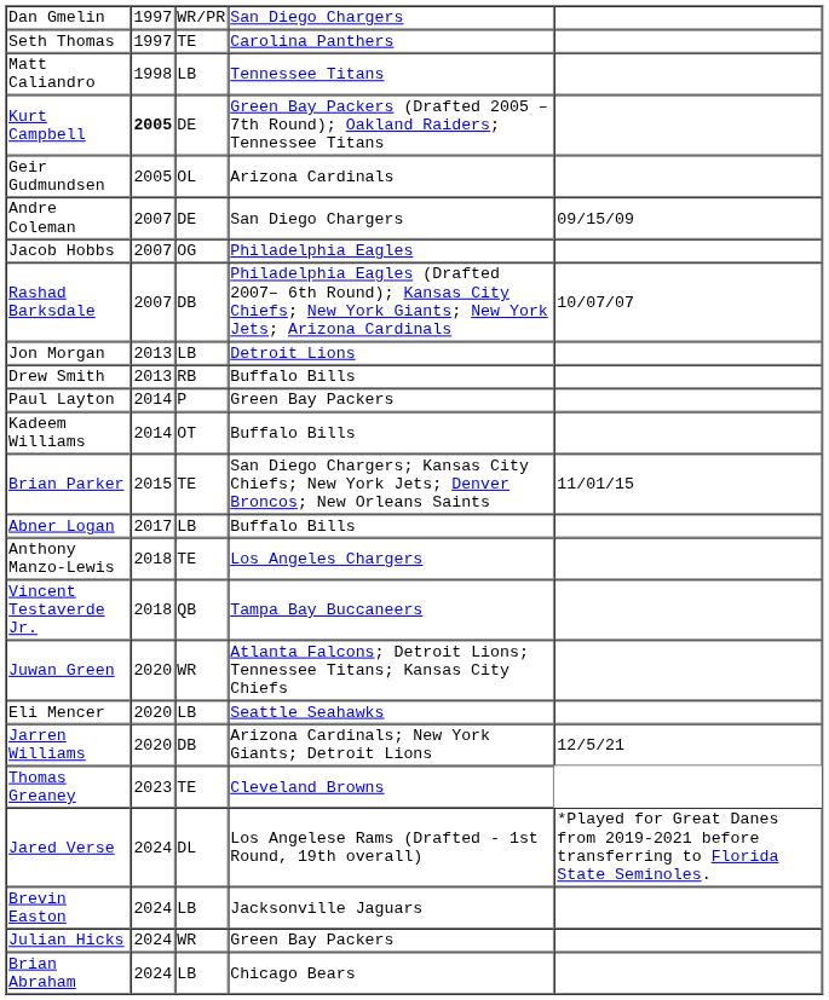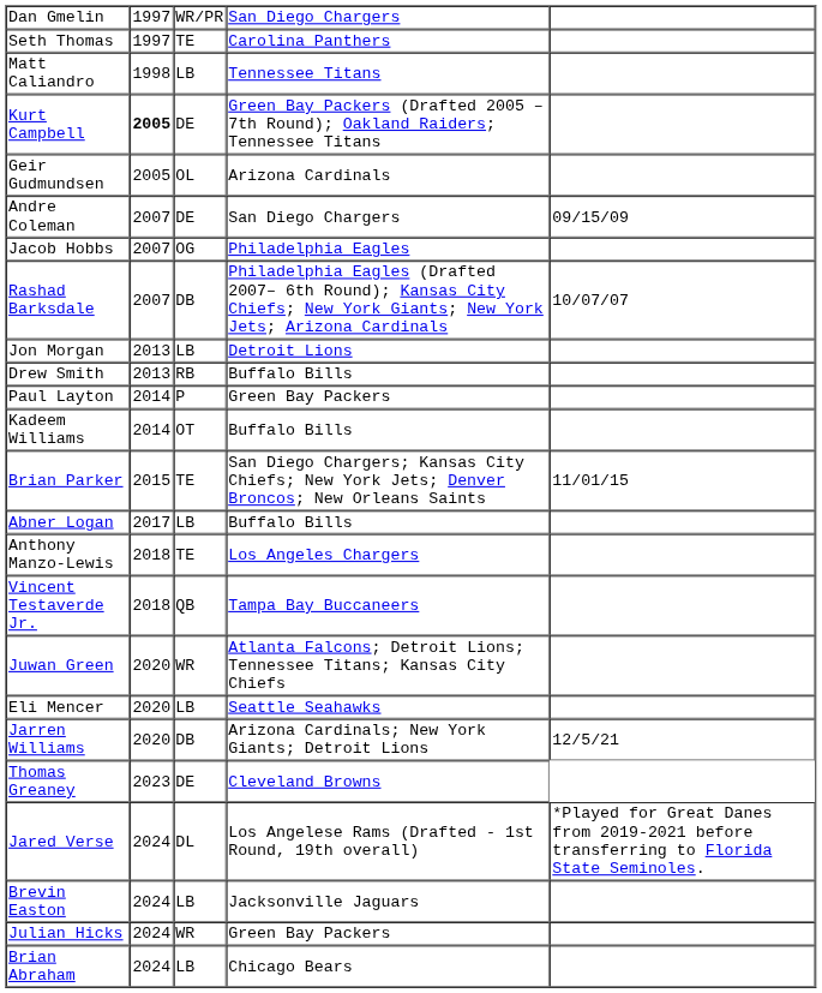Thomas Greaney | column 3: TE -> DE
